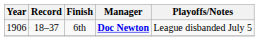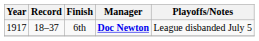6th | Year: 1906 -> 1917
